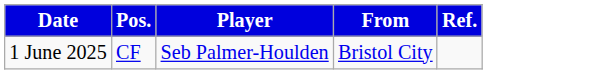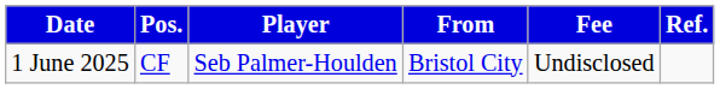+ column: Fee | Undisclosed
